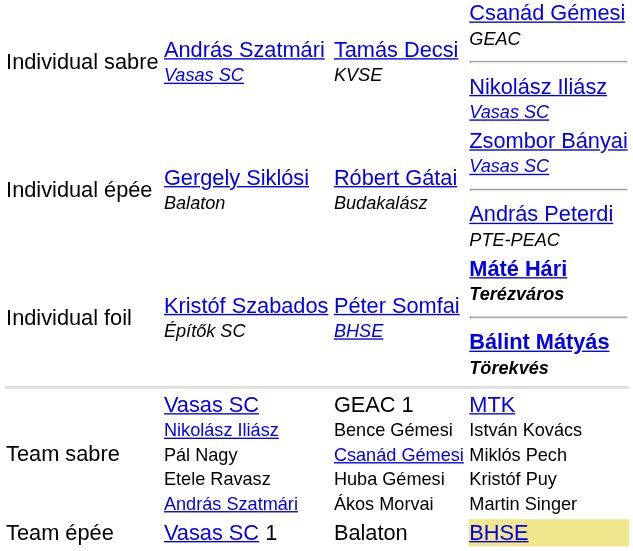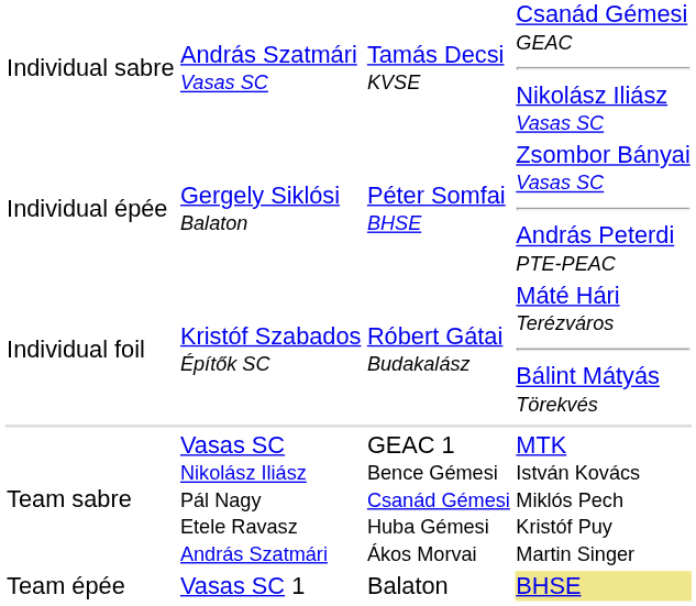Individual épée | column 3: Róbert Gátai Budakalász -> Péter Somfai BHSE
Individual foil | column 3: Péter Somfai BHSE -> Róbert Gátai Budakalász
Individual foil | column 4: bold -> normal
